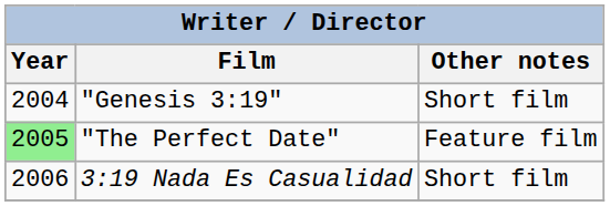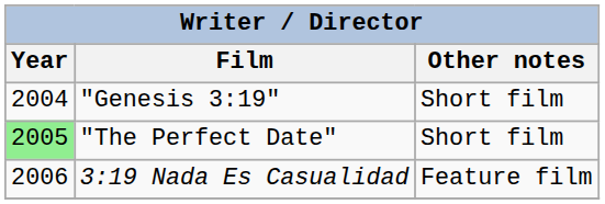"The Perfect Date" | Other notes: Feature film -> Short film
3:19 Nada Es Casualidad | Other notes: Short film -> Feature film
